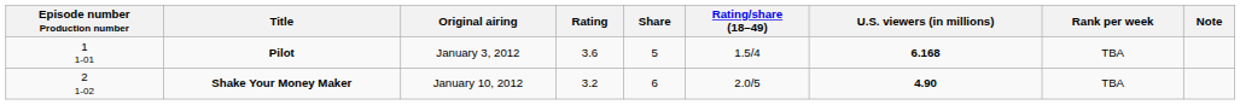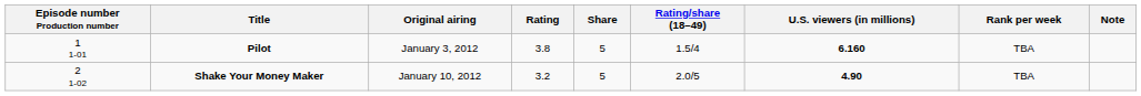Pilot | Rating: 3.6 -> 3.8
Pilot | U.S. viewers (in millions): 6.168 -> 6.160
Shake Your Money Maker | Share: 6 -> 5
